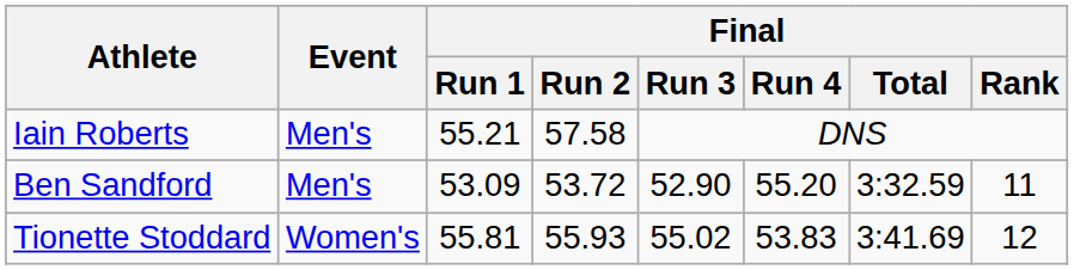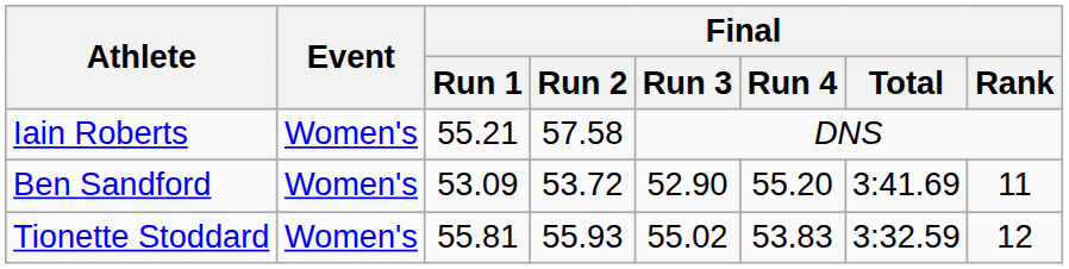Iain Roberts | Event: Men's -> Women's
Ben Sandford | Event: Men's -> Women's
Ben Sandford | Final / Total: 3:32.59 -> 3:41.69
Tionette Stoddard | Final / Total: 3:41.69 -> 3:32.59
